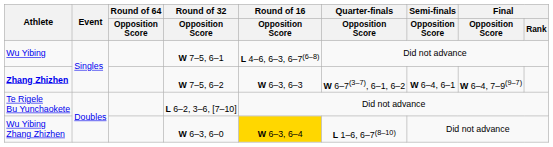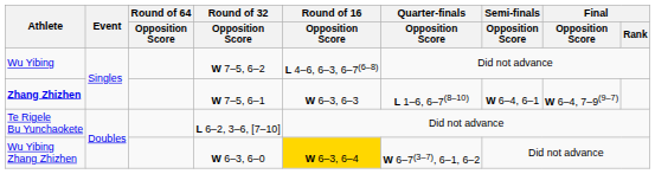Wu Yibing | Round of 32 / Opposition Score: W 7–5, 6–1 -> W 7–5, 6–2
Zhang Zhizhen | Round of 32 / Opposition Score: W 7–5, 6–2 -> W 7–5, 6–1
Zhang Zhizhen | Quarter-finals / Opposition Score: W 6–7(3–7), 6–1, 6–2 -> L 1–6, 6–7(8–10)
Wu Yibing Zhang Zhizhen | Quarter-finals / Opposition Score: L 1–6, 6–7(8–10) -> W 6–7(3–7), 6–1, 6–2
